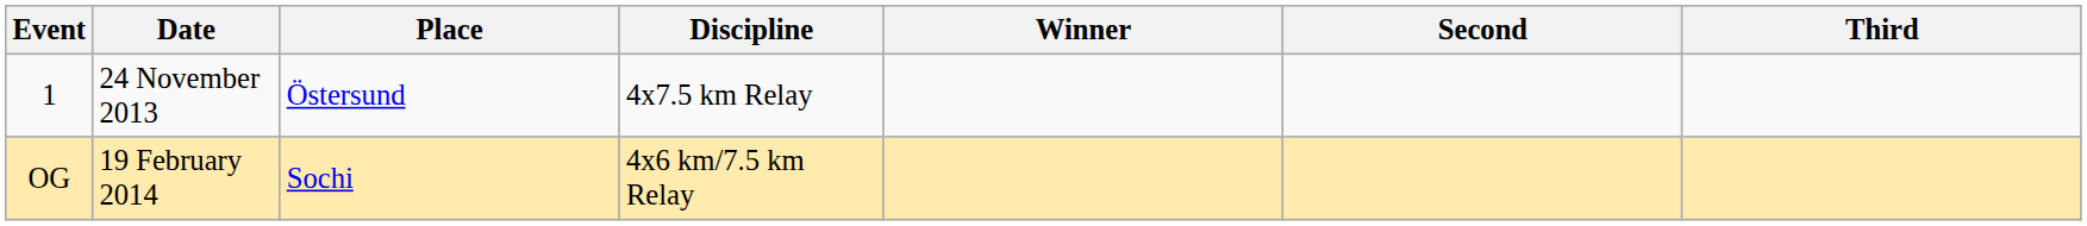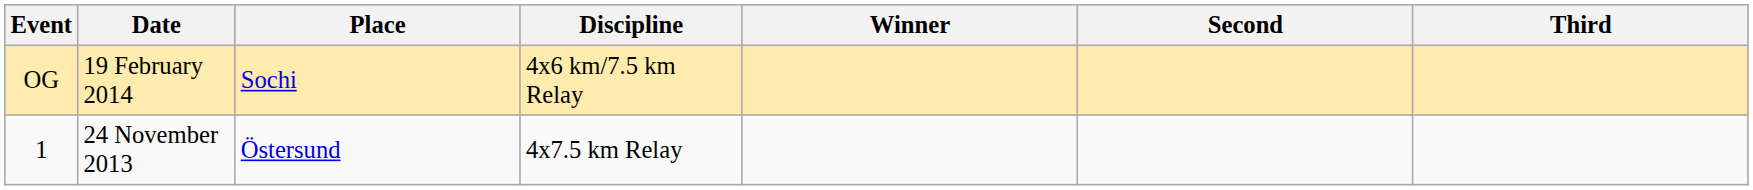rows swapped: 1 <-> OG
